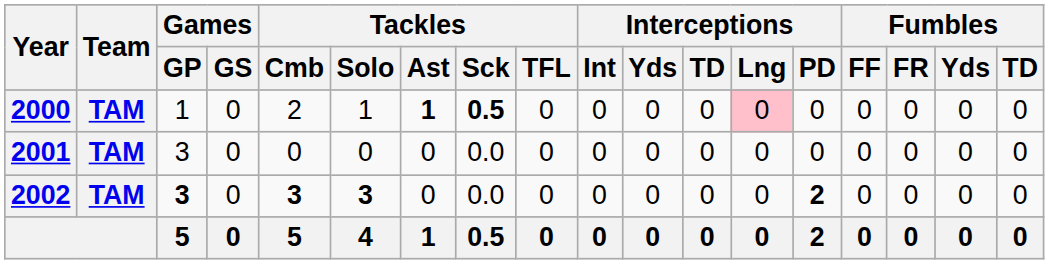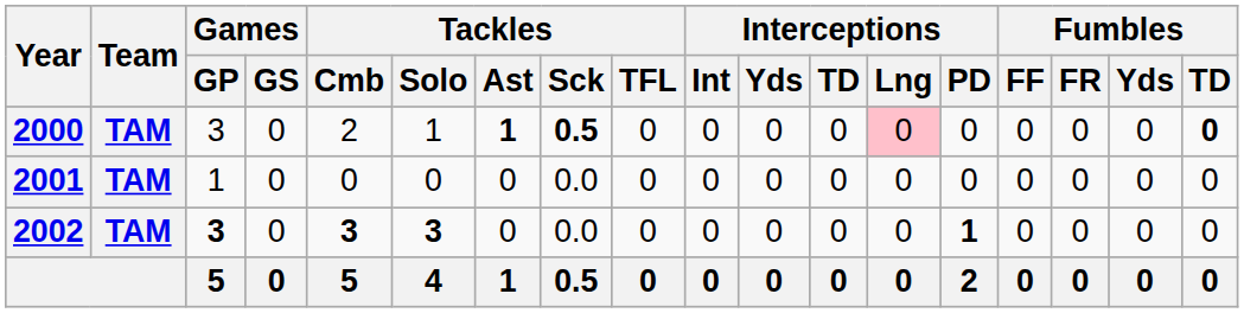2000 | Games / GP: 1 -> 3
2000 | Fumbles / TD: normal -> bold
2001 | Games / GP: 3 -> 1
2002 | Interceptions / PD: 2 -> 1
